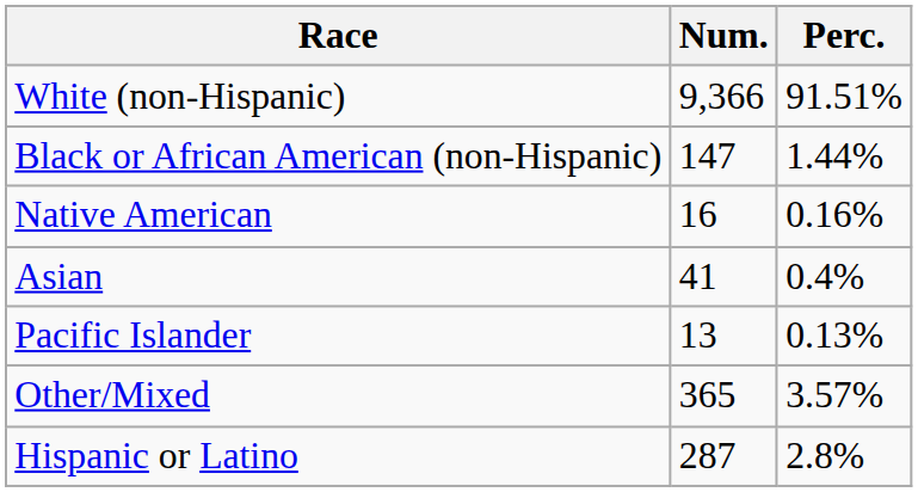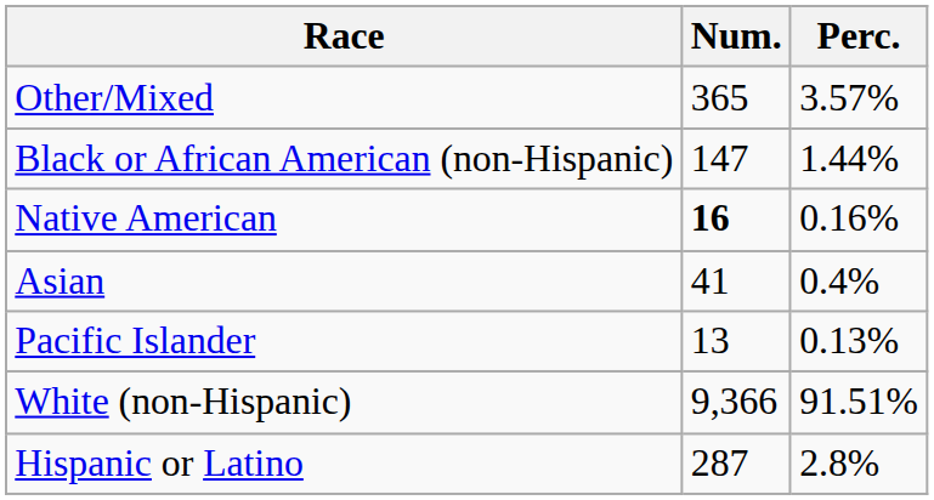rows swapped: White (non-Hispanic) <-> Other/Mixed
Native American | Num.: normal -> bold
